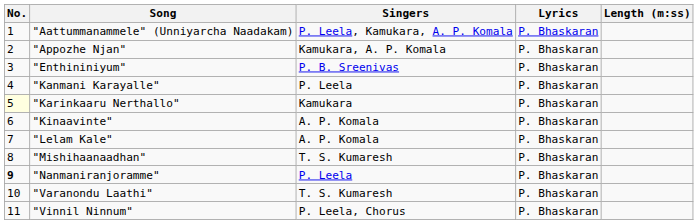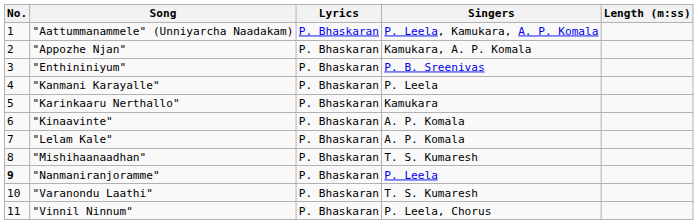columns swapped: Singers <-> Lyrics
"Karinkaaru Nerthallo" | No.: lightyellow background -> no background
